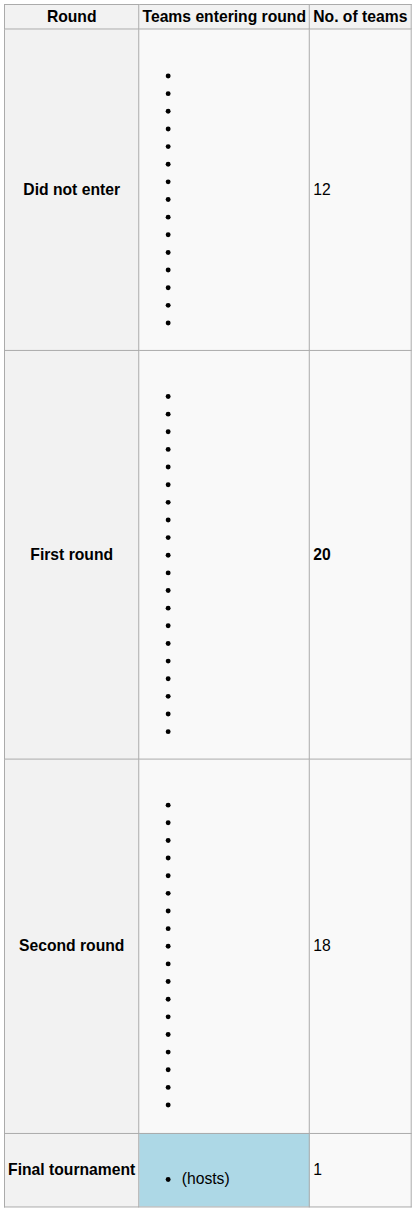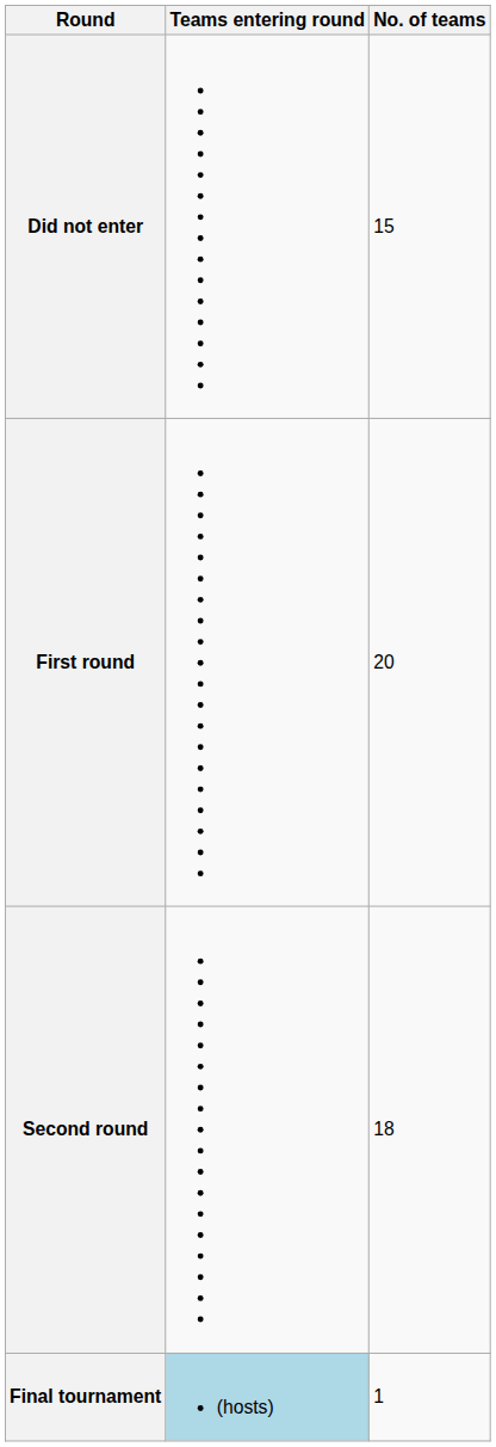Did not enter | No. of teams: 12 -> 15
First round | No. of teams: bold -> normal
